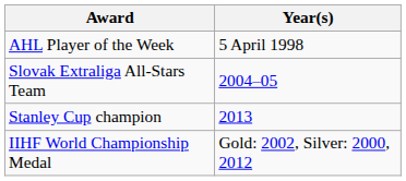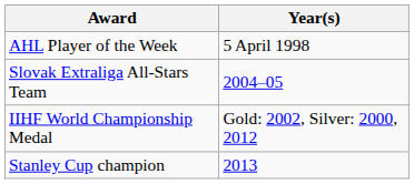rows swapped: IIHF World Championship Medal <-> Stanley Cup champion
